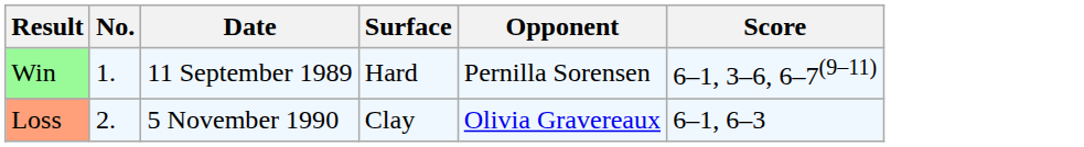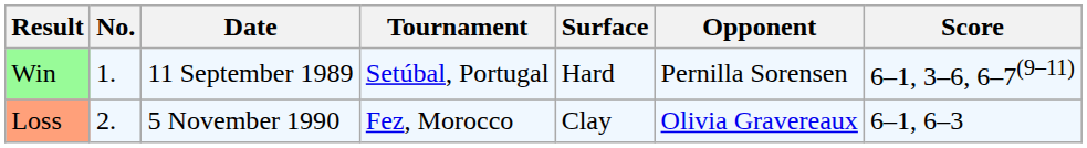+ column: Tournament | Setúbal, Portugal | Fez, Morocco
